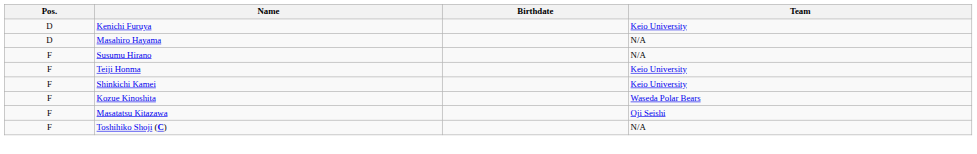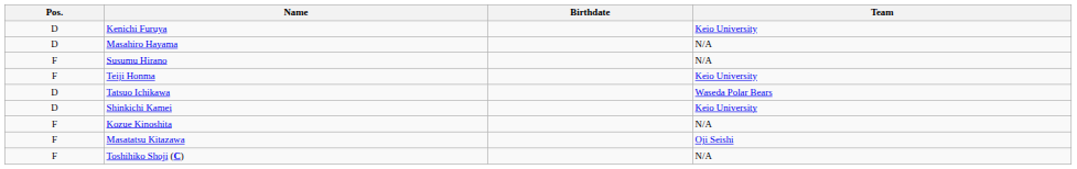+ row: D | Tatsuo Ichikawa | Waseda Polar Bears
Shinkichi Kamei | Pos.: F -> D
Kozue Kinoshita | Team: Waseda Polar Bears -> N/A
